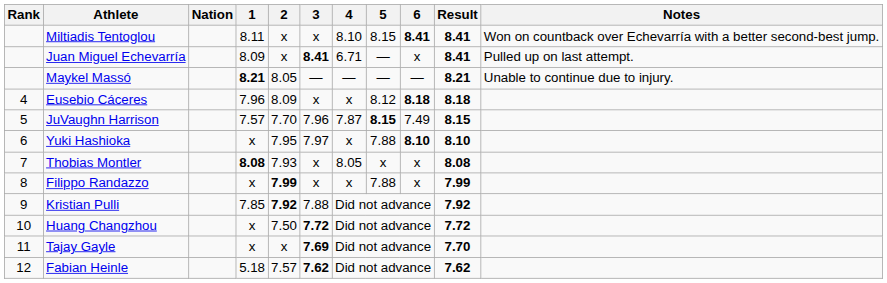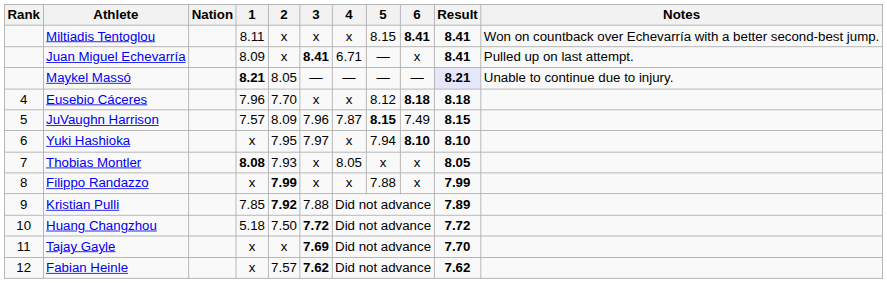Miltiadis Tentoglou | 4: 8.10 -> x
Maykel Massó | Result: no background -> lavender background
Eusebio Cáceres | 2: 8.09 -> 7.70
JuVaughn Harrison | 2: 7.70 -> 8.09
Yuki Hashioka | 5: 7.88 -> 7.94
Thobias Montler | Result: 8.08 -> 8.05
Kristian Pulli | Result: 7.92 -> 7.89
Huang Changzhou | 1: x -> 5.18
Fabian Heinle | 1: 5.18 -> x
